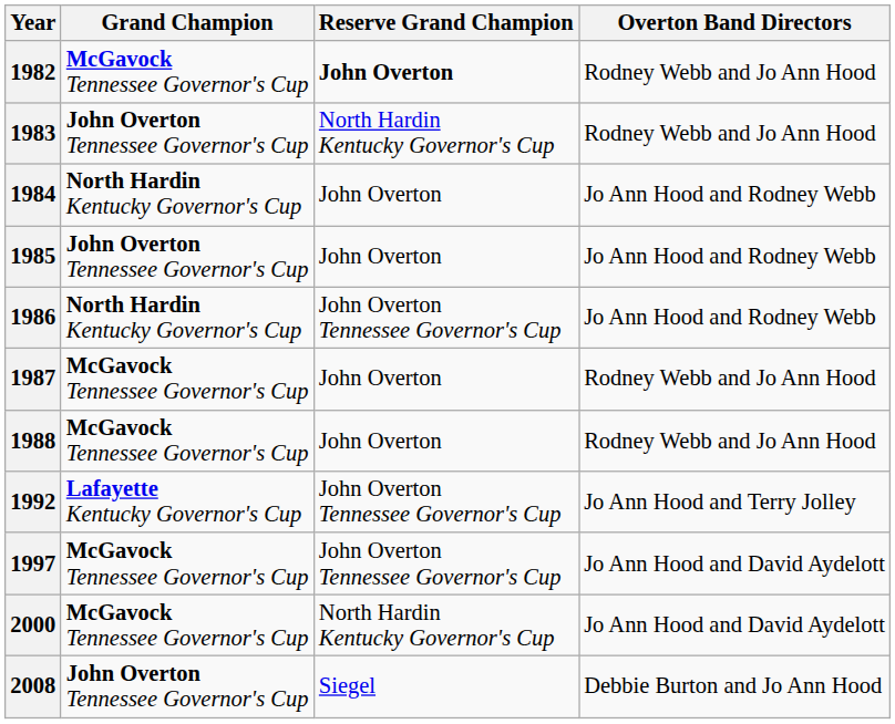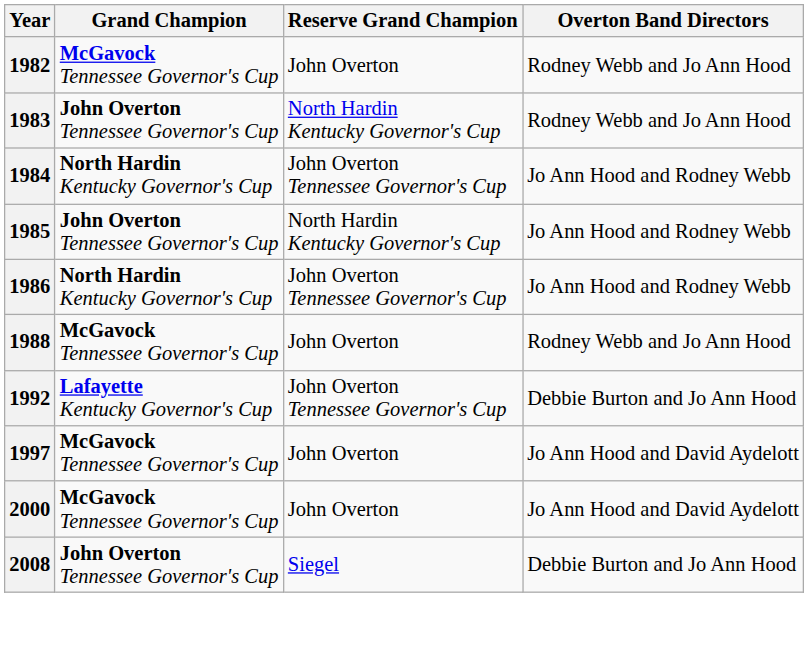1982 | Reserve Grand Champion: bold -> normal
1984 | Reserve Grand Champion: John Overton -> John Overton Tennessee Governor's Cup
1985 | Reserve Grand Champion: John Overton -> North Hardin Kentucky Governor's Cup
- row: 1987 | McGavock Tennessee Governor's Cup | John Overton | Rodney Webb and Jo Ann Hood
1992 | Overton Band Directors: Jo Ann Hood and Terry Jolley -> Debbie Burton and Jo Ann Hood
1997 | Reserve Grand Champion: John Overton Tennessee Governor's Cup -> John Overton
2000 | Reserve Grand Champion: North Hardin Kentucky Governor's Cup -> John Overton
